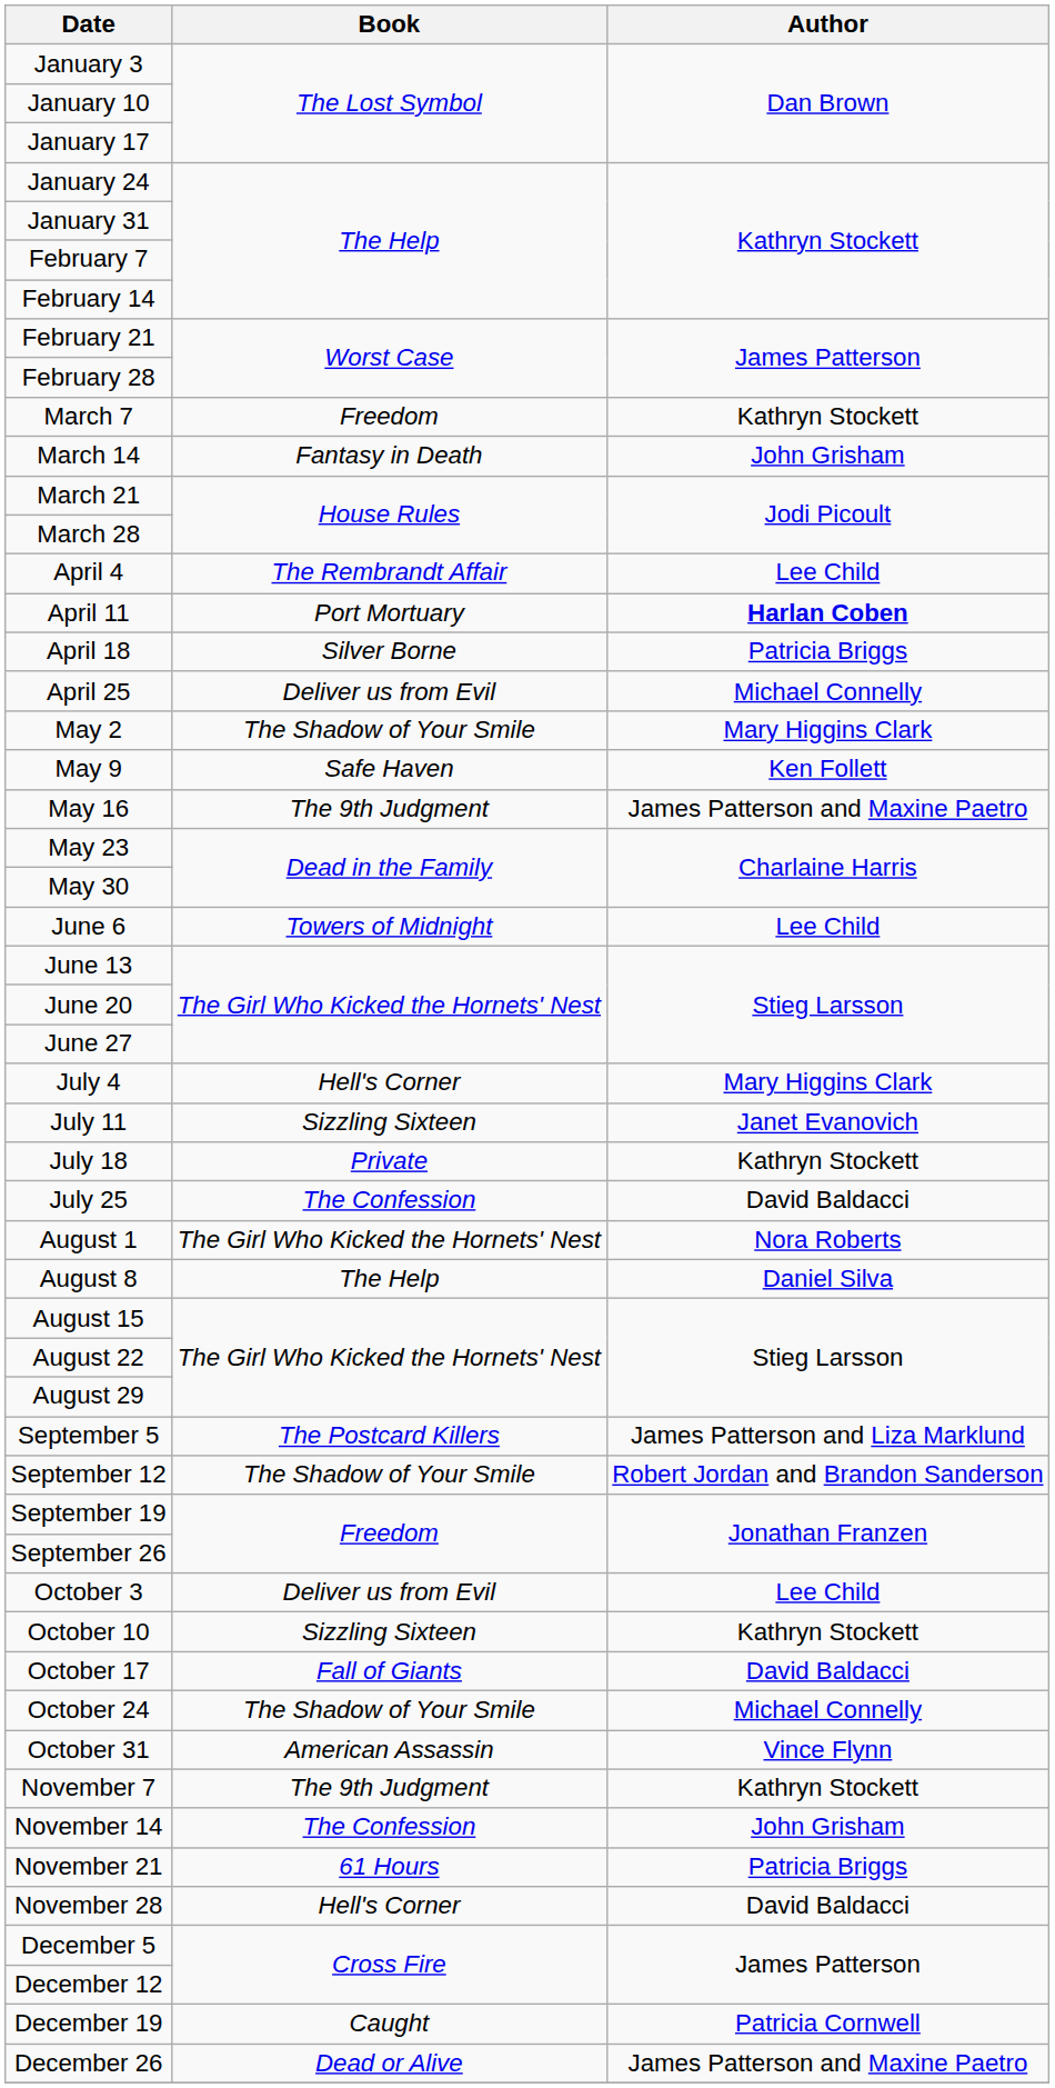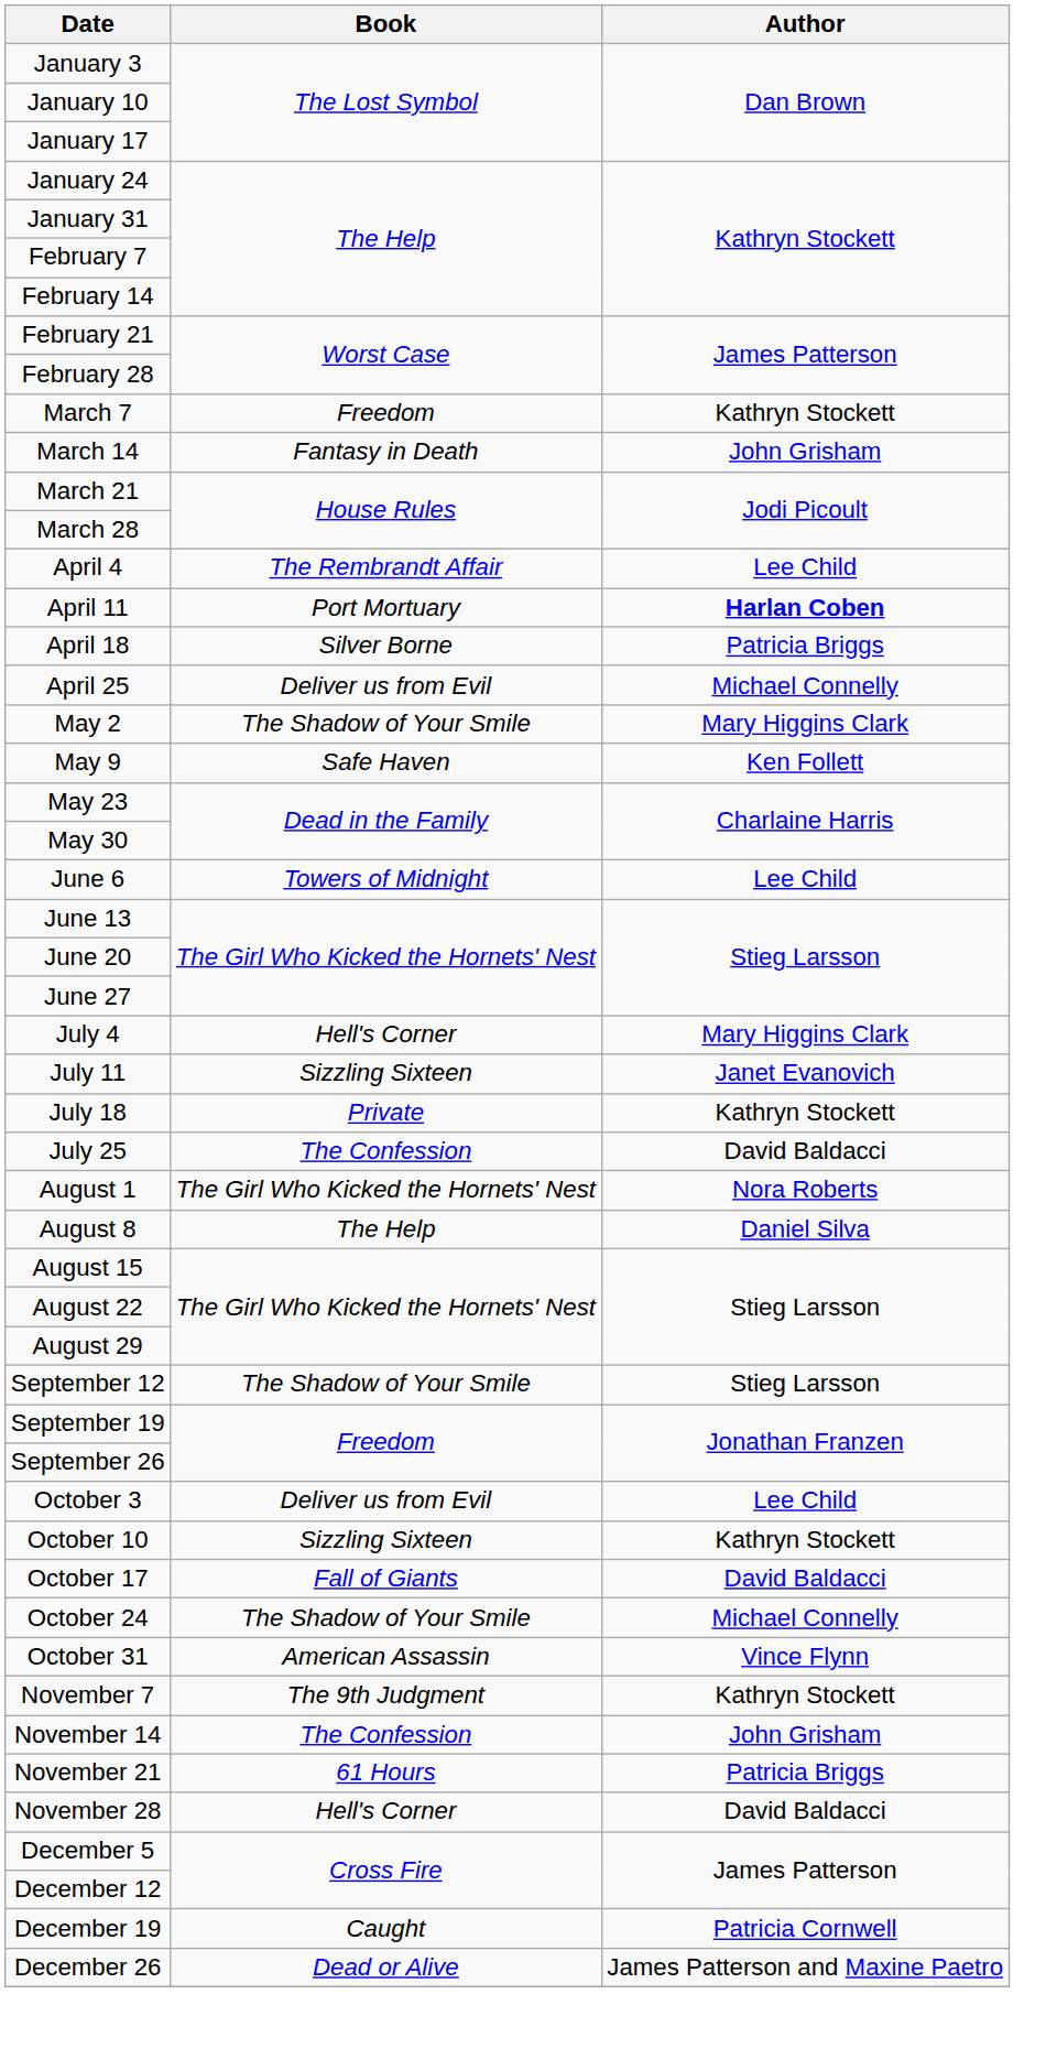- row: May 16 | The 9th Judgment | James Patterson and Maxine Paetro
- row: September 5 | The Postcard Killers | James Patterson and Liza Marklund
September 12 | Author: Robert Jordan and Brandon Sanderson -> Stieg Larsson
